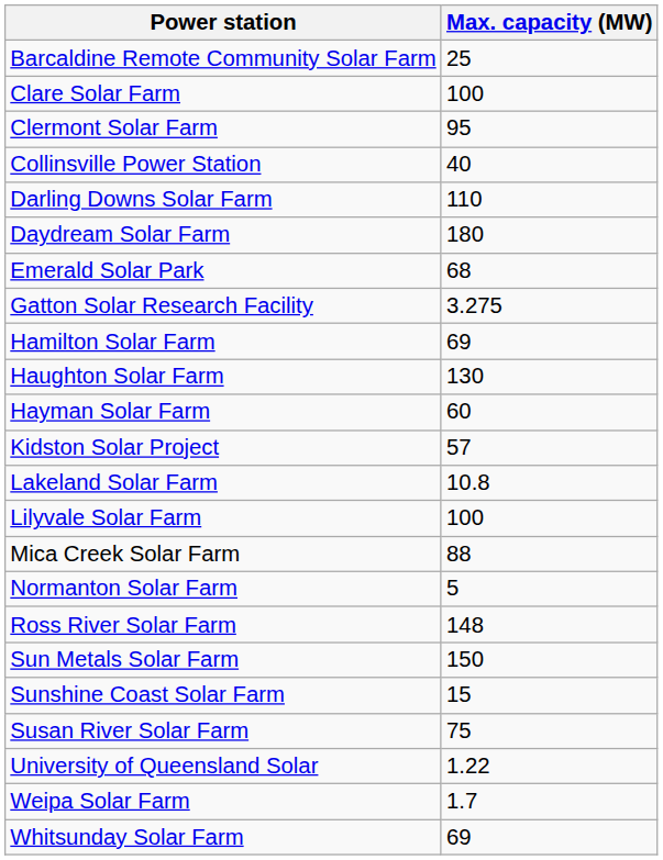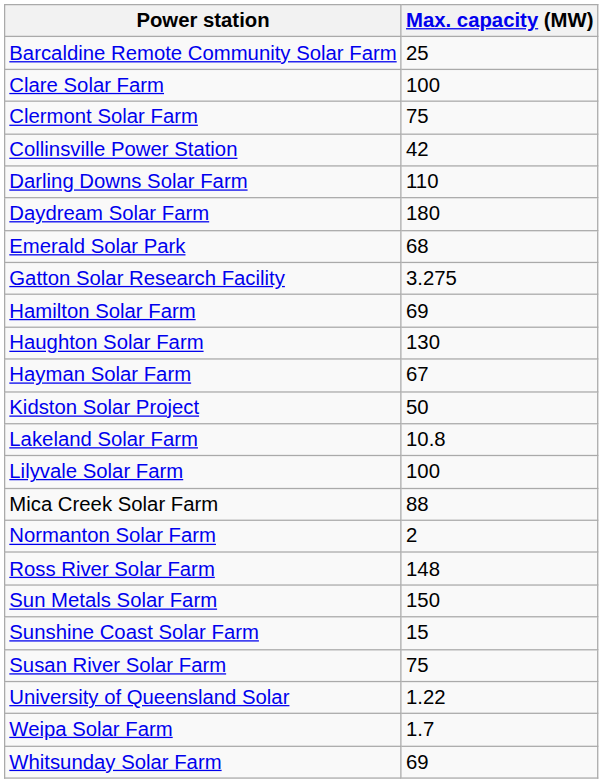Clermont Solar Farm | Max. capacity (MW): 95 -> 75
Collinsville Power Station | Max. capacity (MW): 40 -> 42
Hayman Solar Farm | Max. capacity (MW): 60 -> 67
Kidston Solar Project | Max. capacity (MW): 57 -> 50
Normanton Solar Farm | Max. capacity (MW): 5 -> 2
